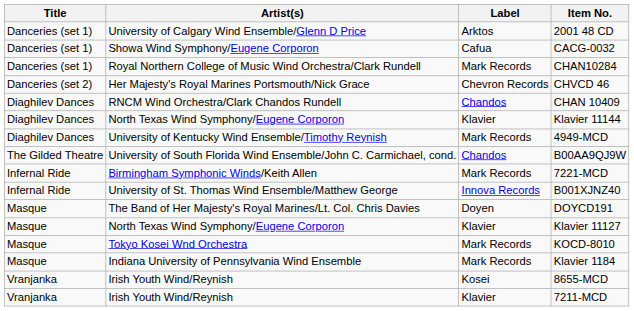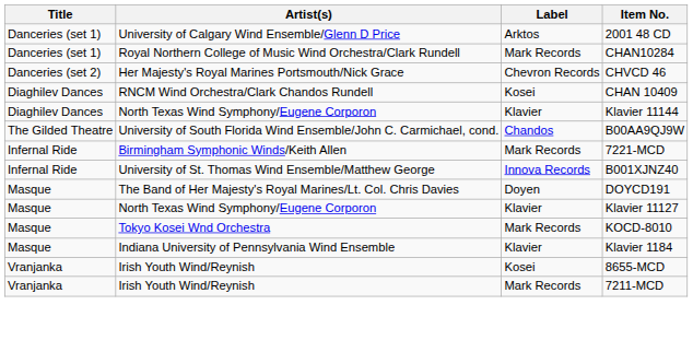- row: Danceries (set 1) | Showa Wind Symphony/Eugene Corporon | Cafua | CACG-0032
CHAN 10409 | Label: Chandos -> Kosei
- row: Diaghilev Dances | University of Kentucky Wind Ensemble/Timothy Reynish | Mark Records | 4949-MCD
Klavier 1184 | Label: Mark Records -> Klavier
7211-MCD | Label: Klavier -> Mark Records
